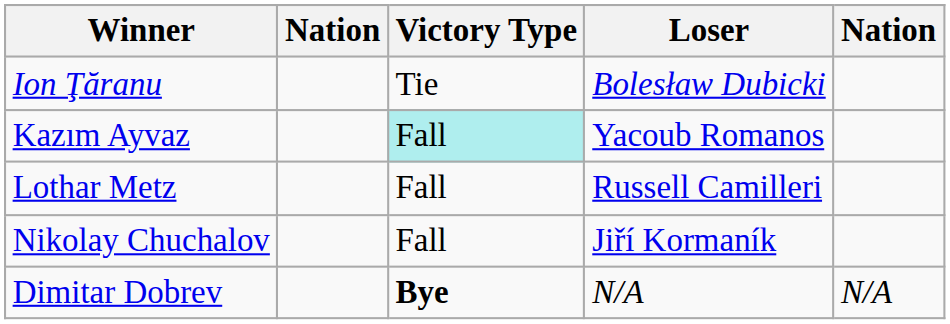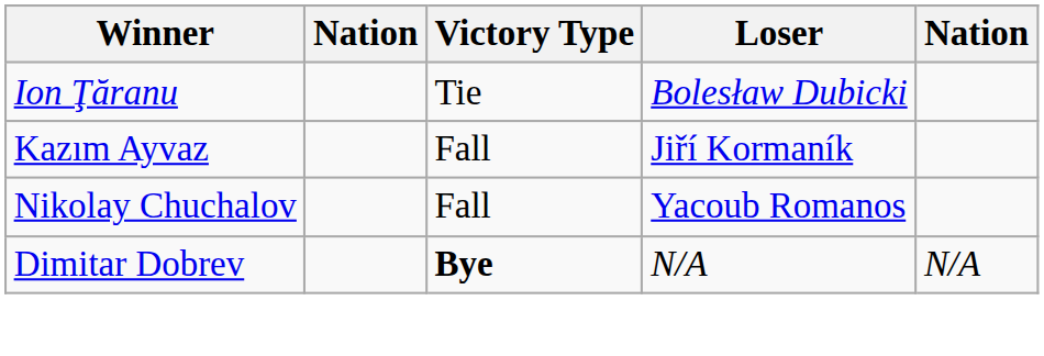Kazım Ayvaz | Victory Type: paleturquoise background -> no background
Kazım Ayvaz | Loser: Yacoub Romanos -> Jiří Kormaník
- row: Lothar Metz | Fall | Russell Camilleri
Nikolay Chuchalov | Loser: Jiří Kormaník -> Yacoub Romanos
